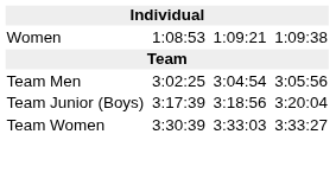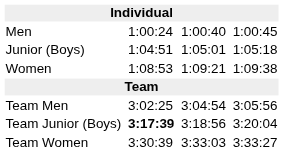+ row: Men | 1:00:24 | 1:00:40 | 1:00:45
+ row: Junior (Boys) | 1:04:51 | 1:05:01 | 1:05:18
Team Junior (Boys) | column 3: normal -> bold
